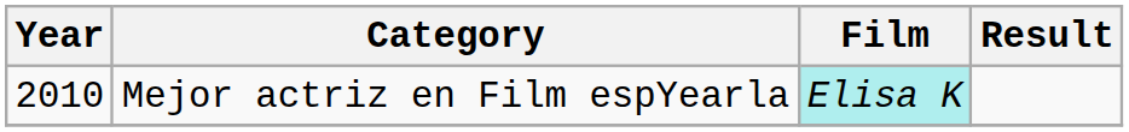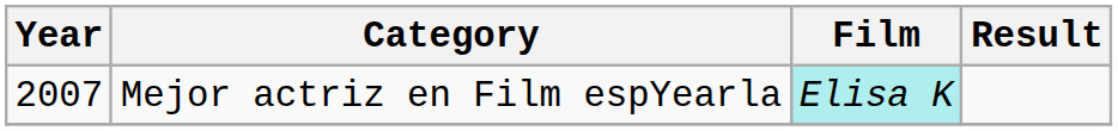Mejor actriz en Film espYearla | Year: 2010 -> 2007
